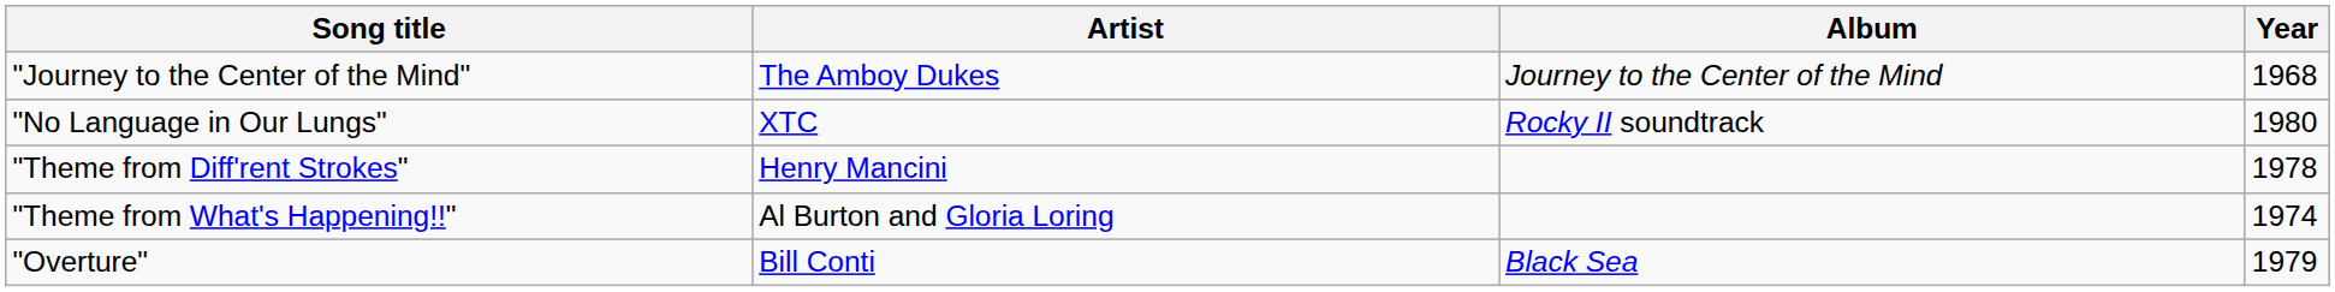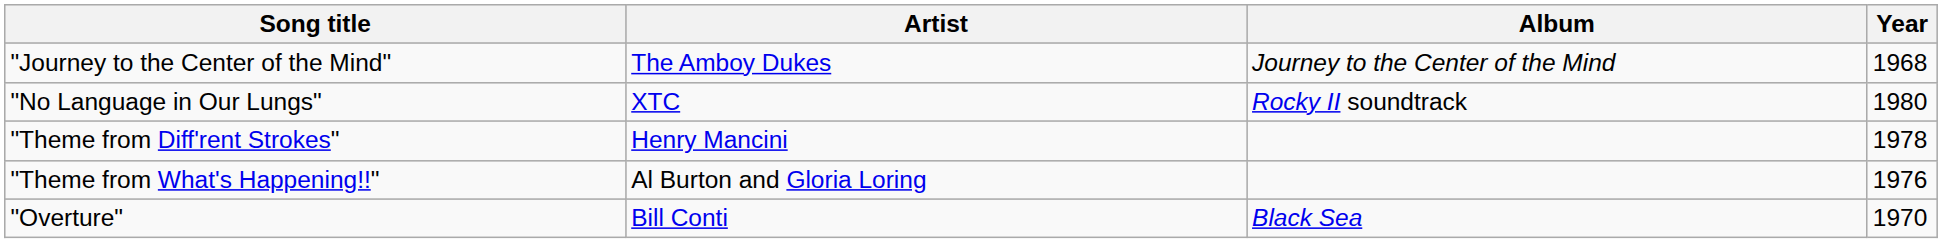"Theme from What's Happening!!" | Year: 1974 -> 1976
"Overture" | Year: 1979 -> 1970
